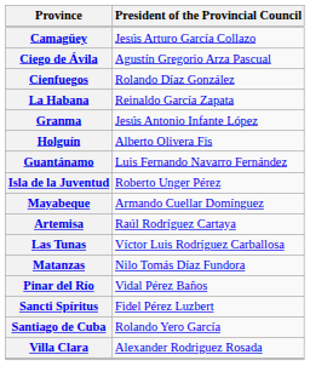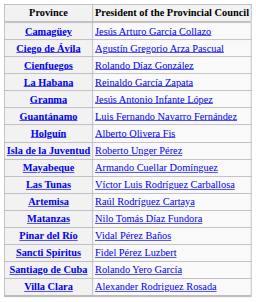rows swapped: Guantánamo <-> Holguín
rows swapped: Artemisa <-> Las Tunas
